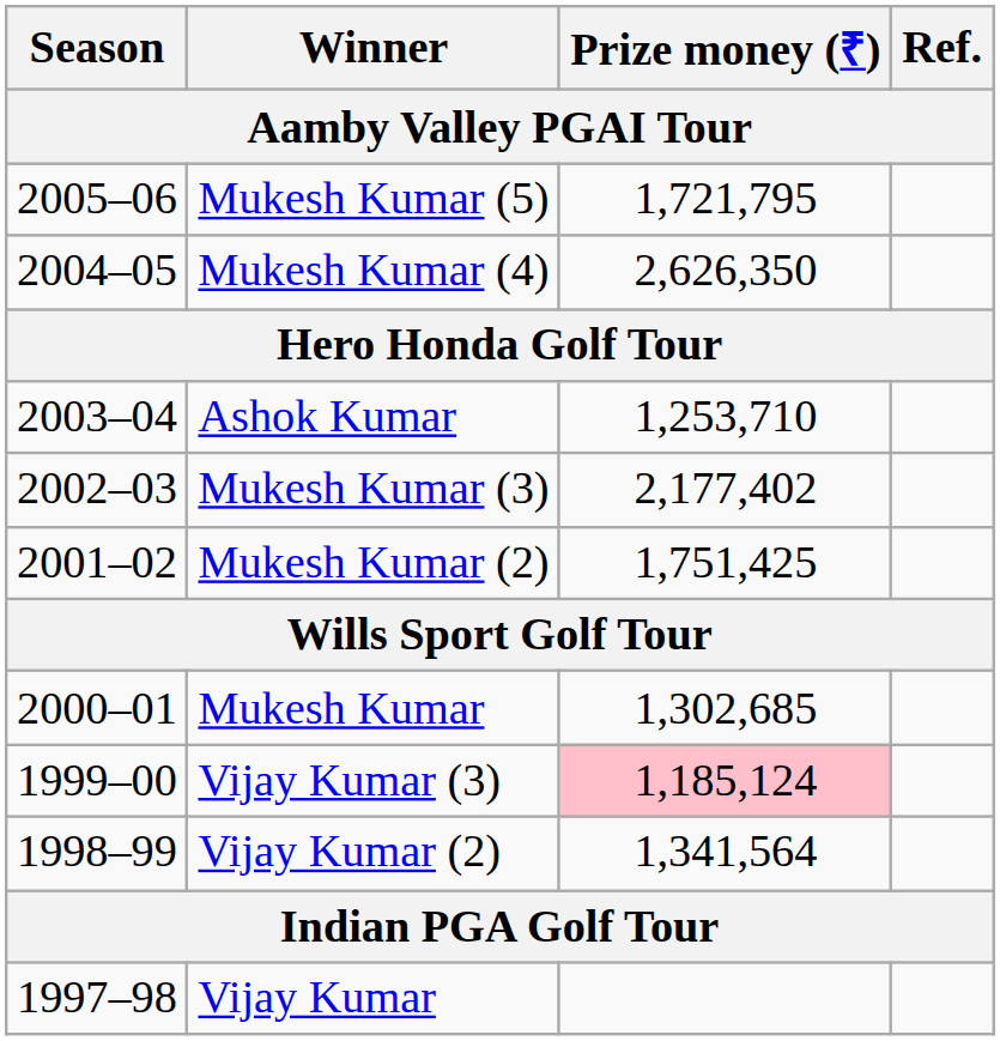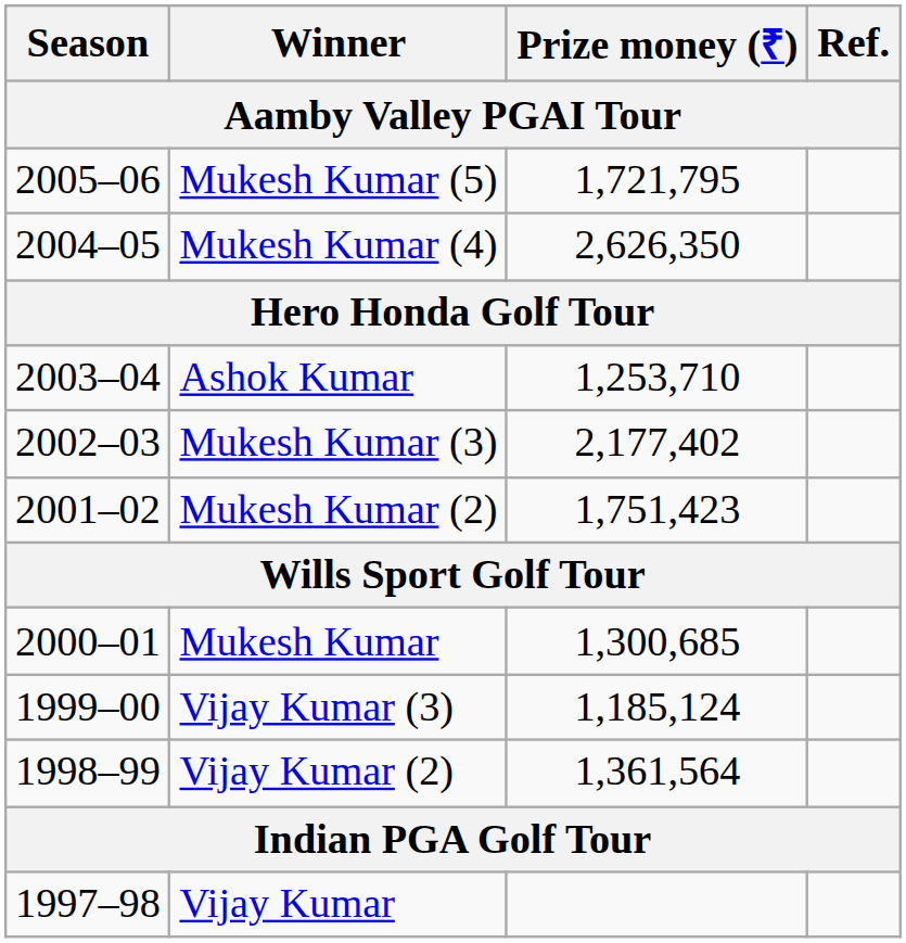Mukesh Kumar (2) | Prize money (₹): 1,751,425 -> 1,751,423
Mukesh Kumar | Prize money (₹): 1,302,685 -> 1,300,685
Vijay Kumar (3) | Prize money (₹): pink background -> no background
Vijay Kumar (2) | Prize money (₹): 1,341,564 -> 1,361,564
